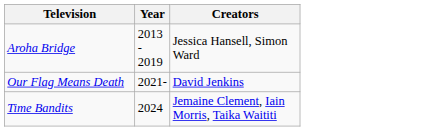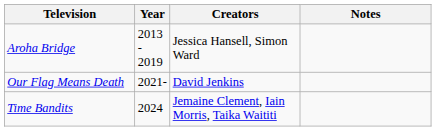+ column: Notes
